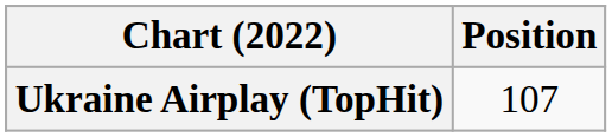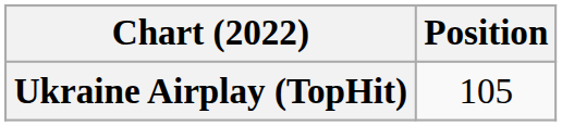Ukraine Airplay (TopHit) | Position: 107 -> 105
